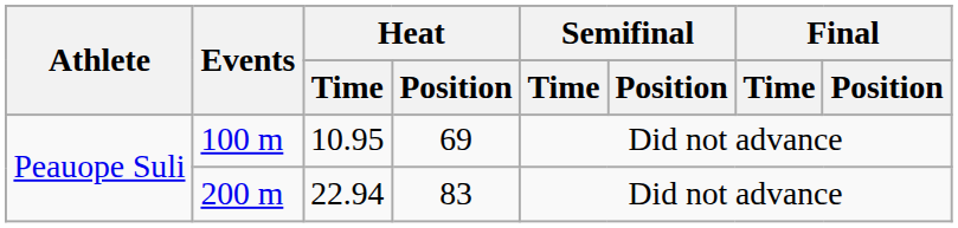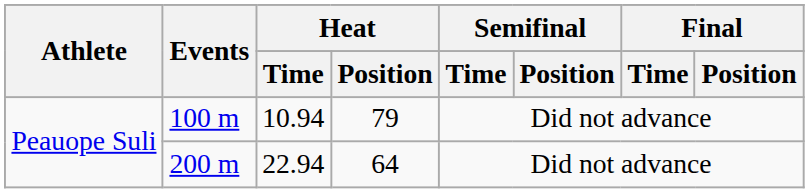100 m | Heat / Time: 10.95 -> 10.94
100 m | Heat / Position: 69 -> 79
200 m | Heat / Position: 83 -> 64
